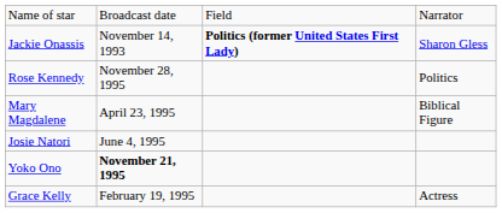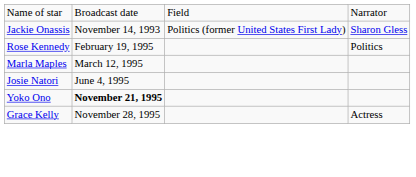Jackie Onassis | column 3: bold -> normal
Rose Kennedy | column 2: November 28, 1995 -> February 19, 1995
+ row: Marla Maples | March 12, 1995
- row: Mary Magdalene | April 23, 1995 | Biblical Figure
Grace Kelly | column 2: February 19, 1995 -> November 28, 1995
